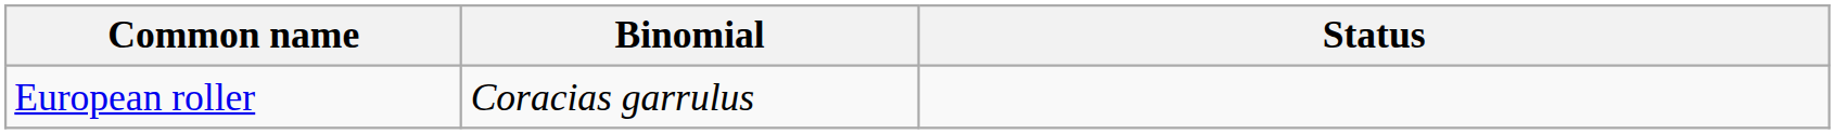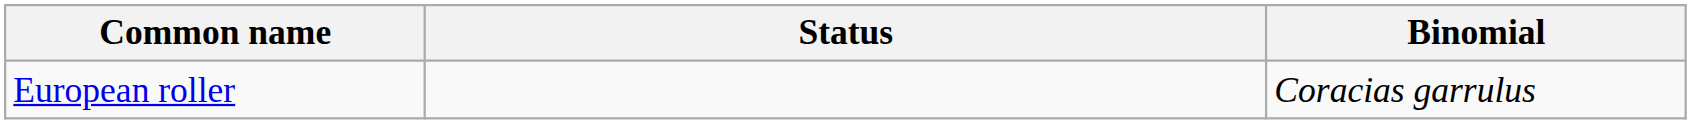columns swapped: Binomial <-> Status
